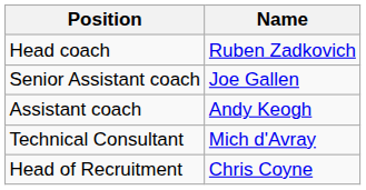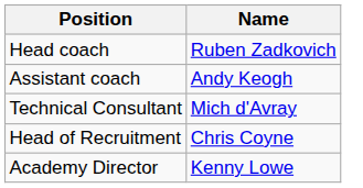- row: Senior Assistant coach | Joe Gallen
+ row: Academy Director | Kenny Lowe
